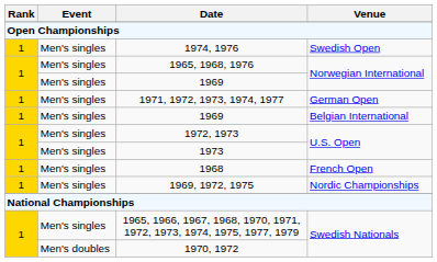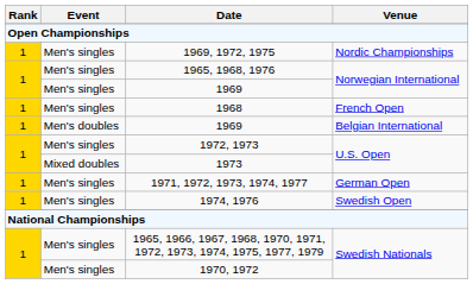rows swapped: 1974, 1976 <-> 1969, 1972, 1975
rows swapped: 1968 <-> 1971, 1972, 1973, 1974, 1977
1969 / Belgian International | Event: Men's singles -> Men's doubles
1973 | Event: Men's singles -> Mixed doubles
1970, 1972 | Event: Men's doubles -> Men's singles
